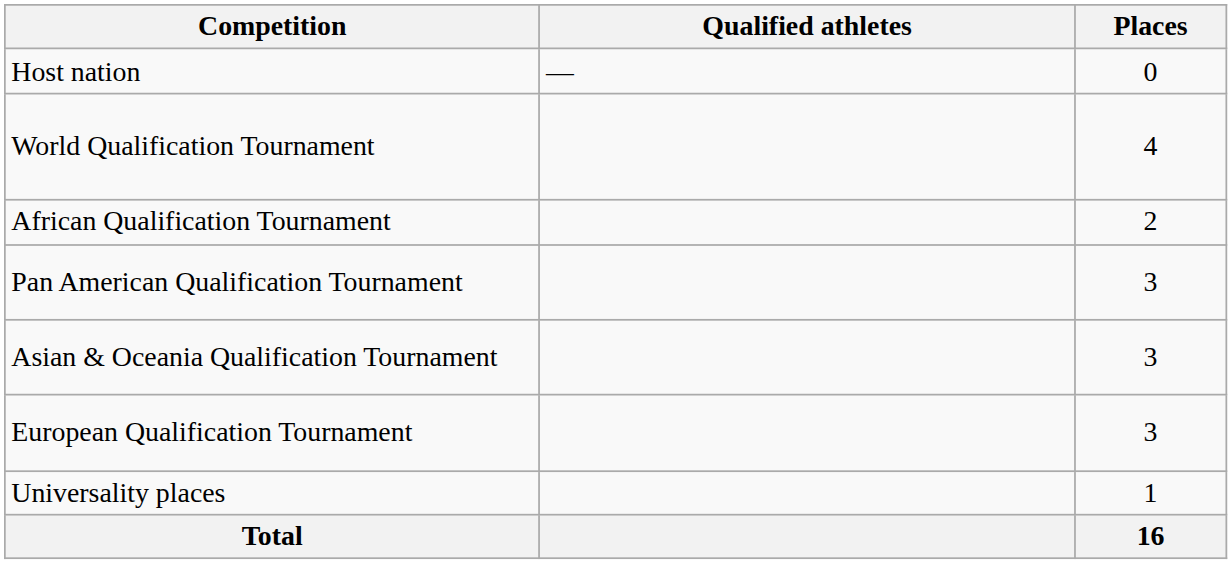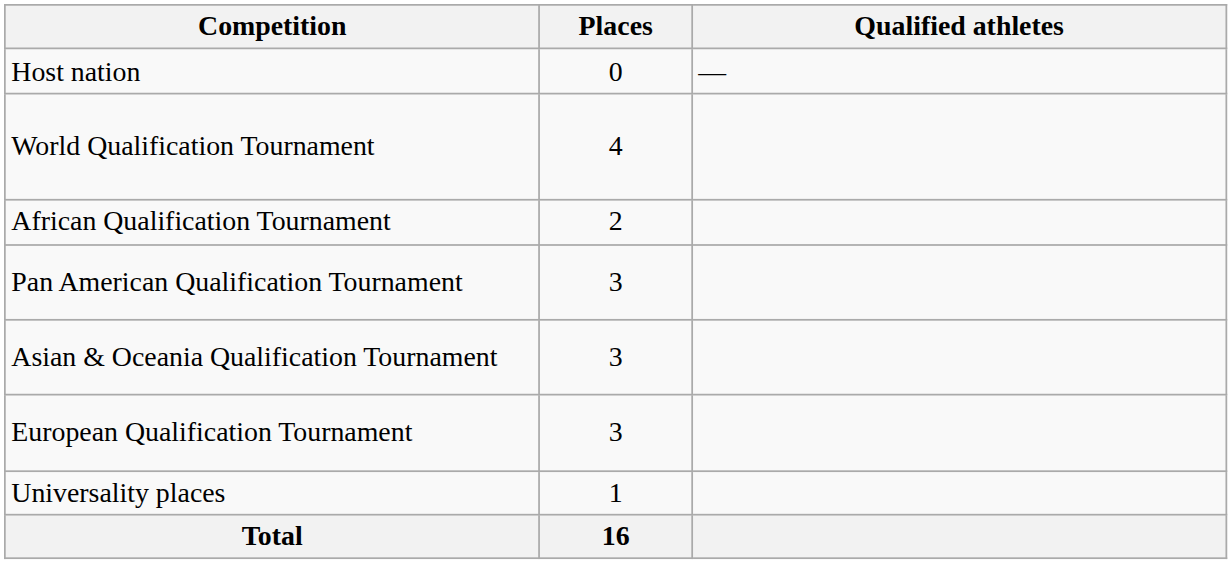columns swapped: Places <-> Qualified athletes
